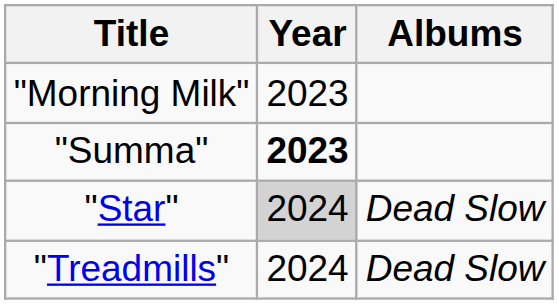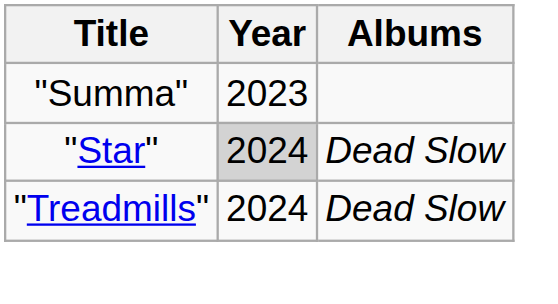- row: "Morning Milk" | 2023
"Summa" | Year: bold -> normal
